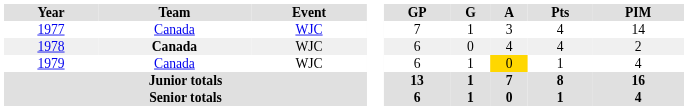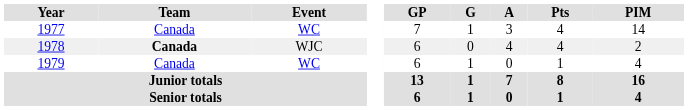1977 | Event: WJC -> WC
1979 | Event: WJC -> WC
1979 | A: gold background -> no background
